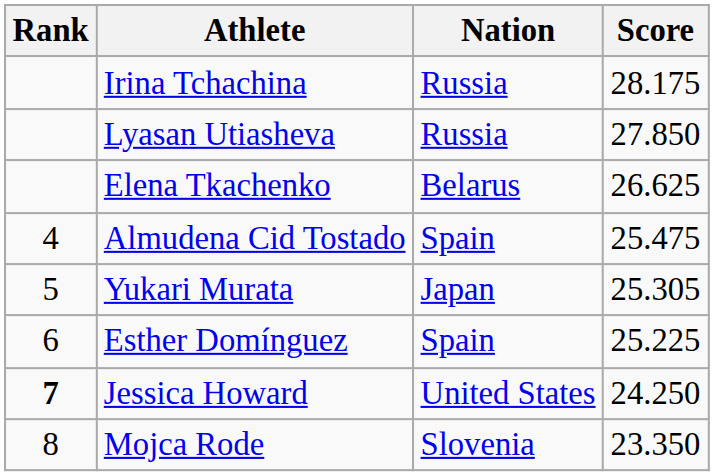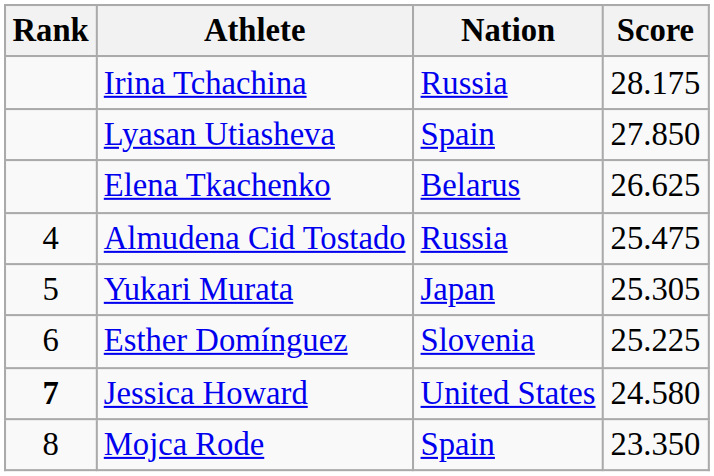Lyasan Utiasheva | Nation: Russia -> Spain
Almudena Cid Tostado | Nation: Spain -> Russia
Esther Domínguez | Nation: Spain -> Slovenia
Jessica Howard | Score: 24.250 -> 24.580
Mojca Rode | Nation: Slovenia -> Spain
